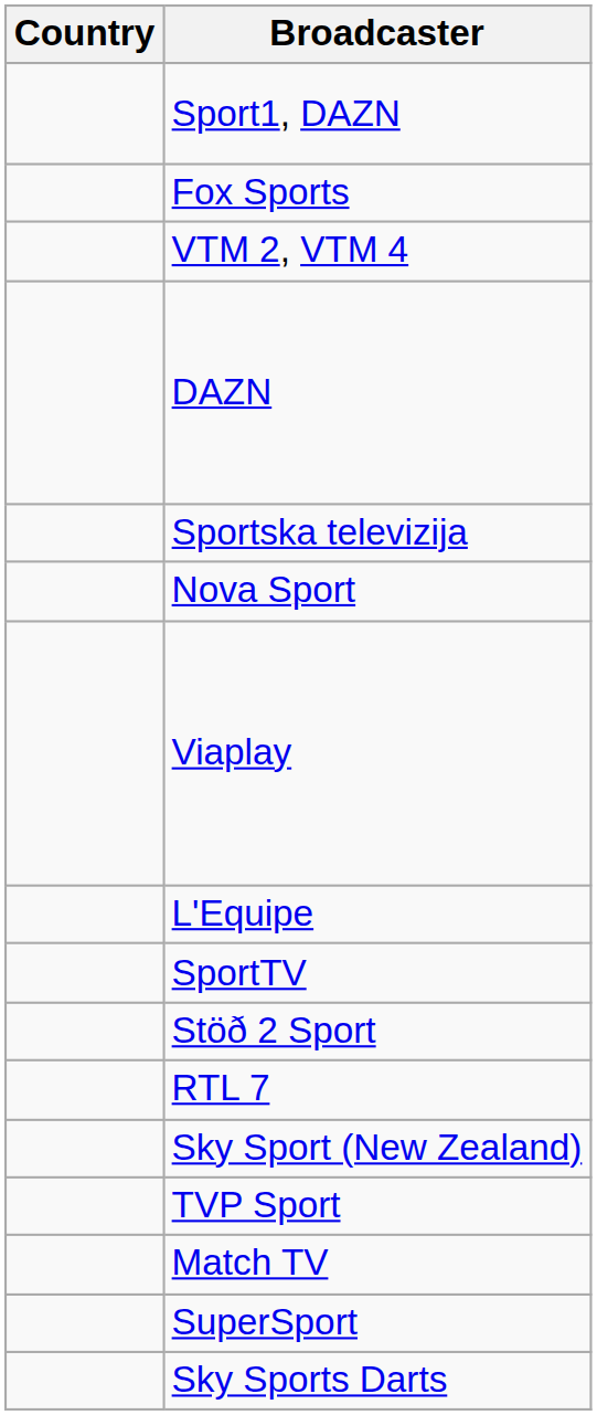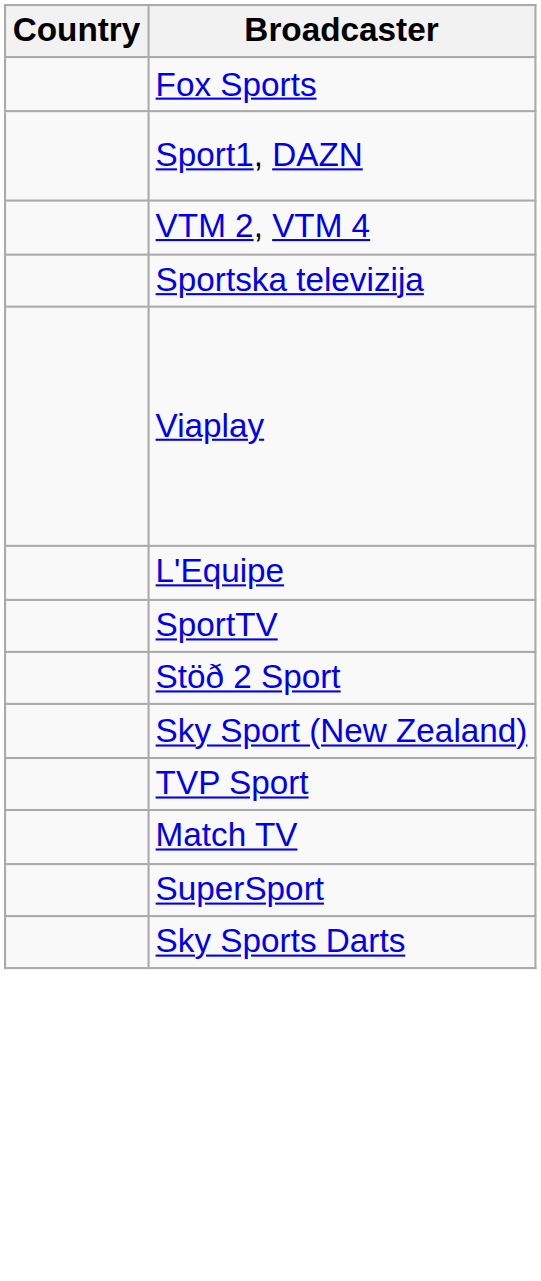rows swapped: Fox Sports <-> Sport1, DAZN
- row: DAZN
- row: Nova Sport
- row: RTL 7
